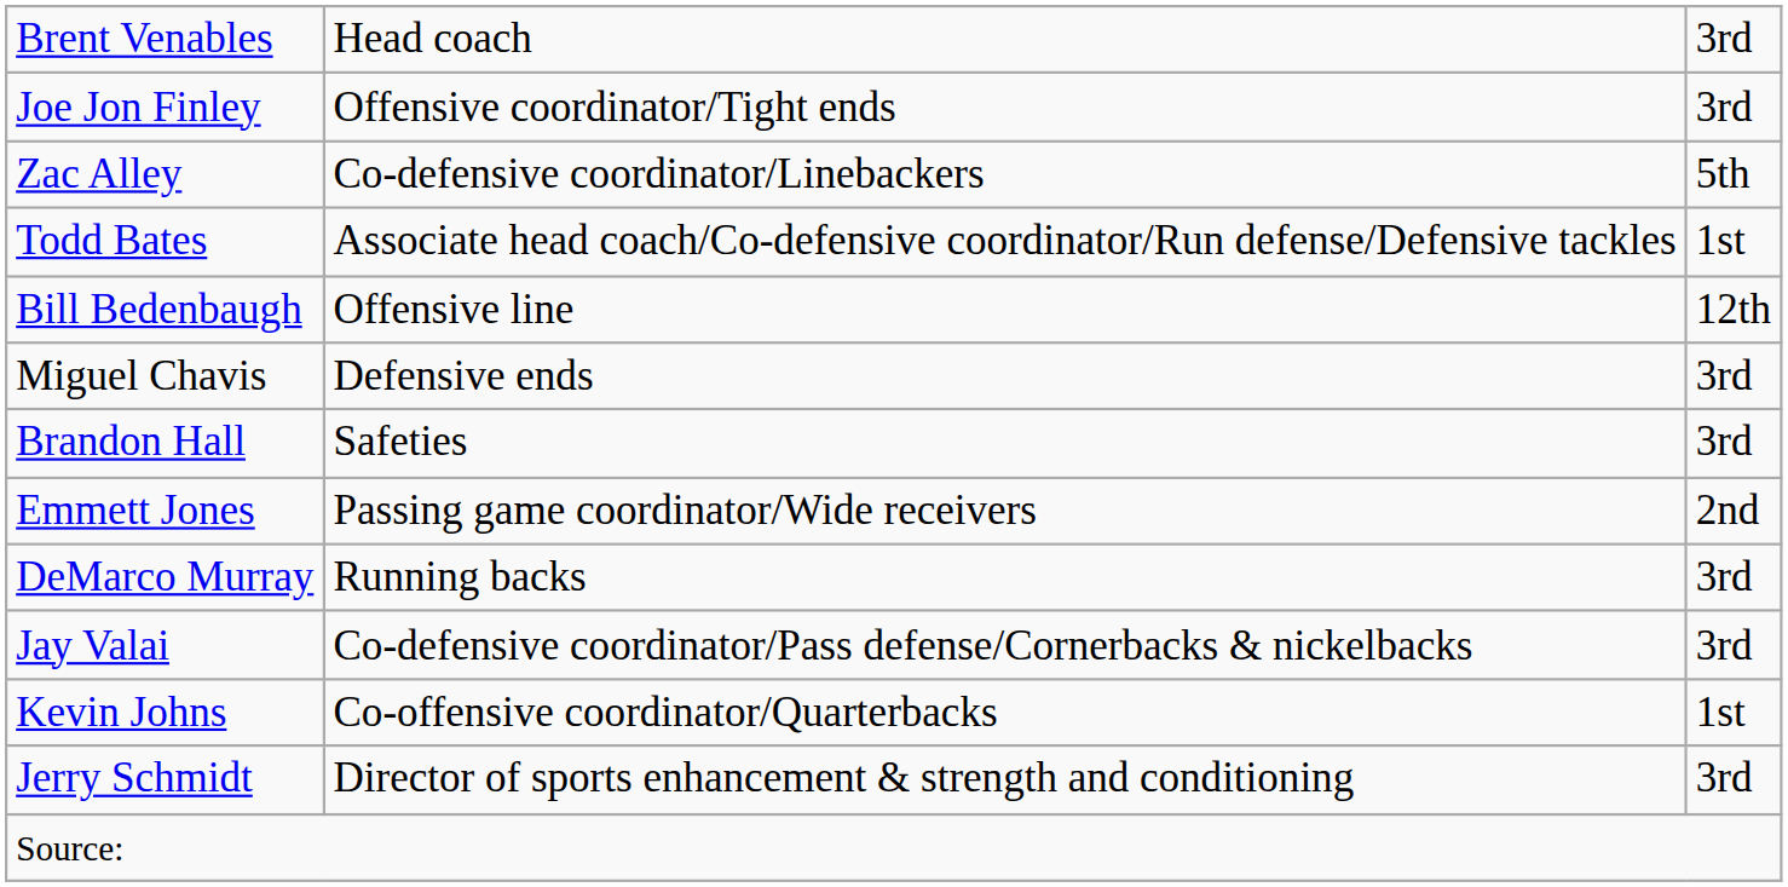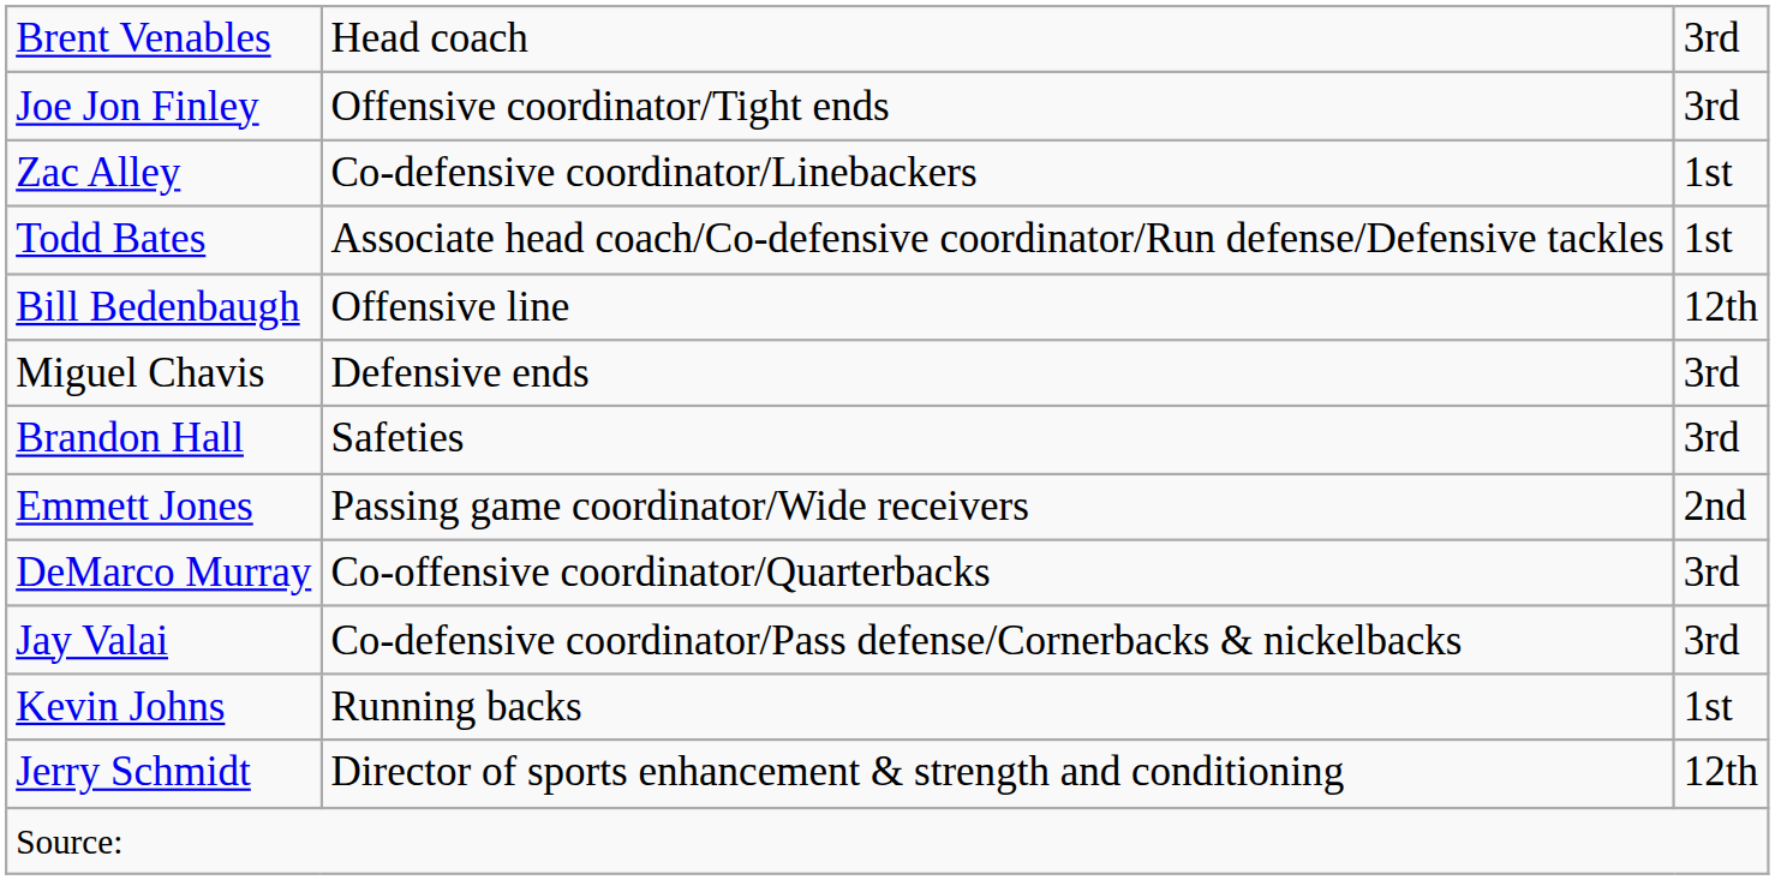Zac Alley | column 3: 5th -> 1st
DeMarco Murray | column 2: Running backs -> Co-offensive coordinator/Quarterbacks
Kevin Johns | column 2: Co-offensive coordinator/Quarterbacks -> Running backs
Jerry Schmidt | column 3: 3rd -> 12th
